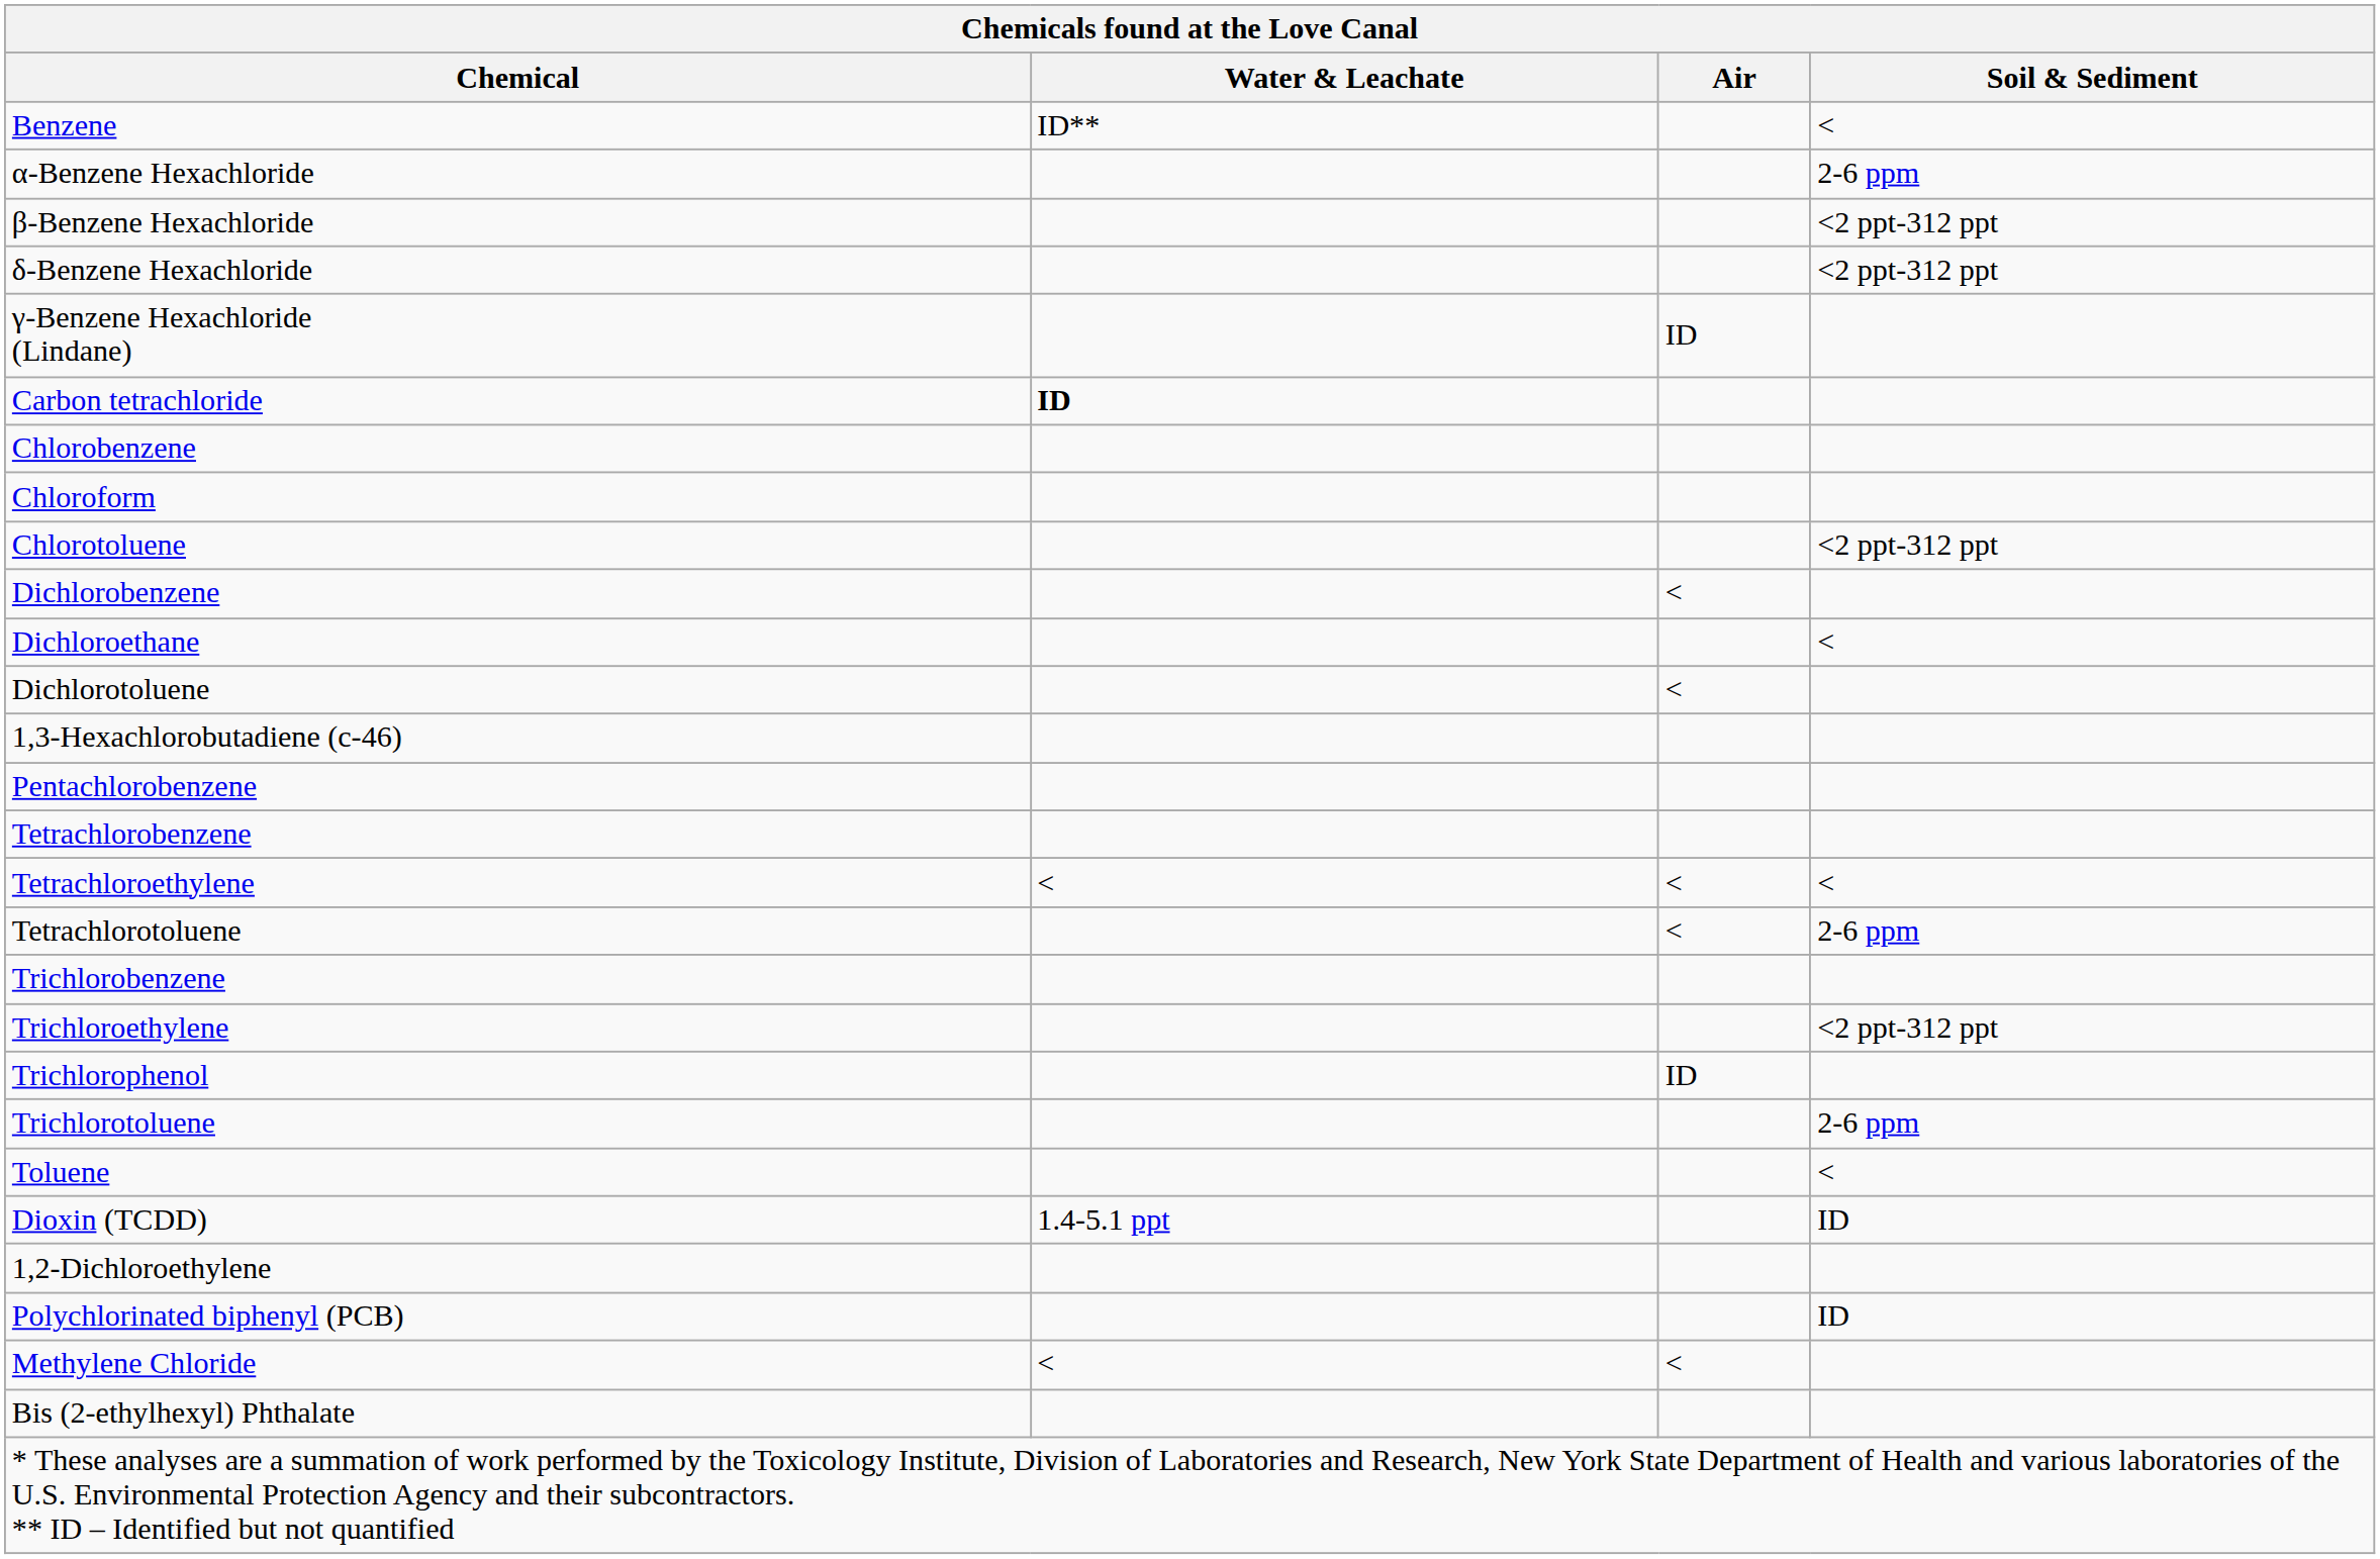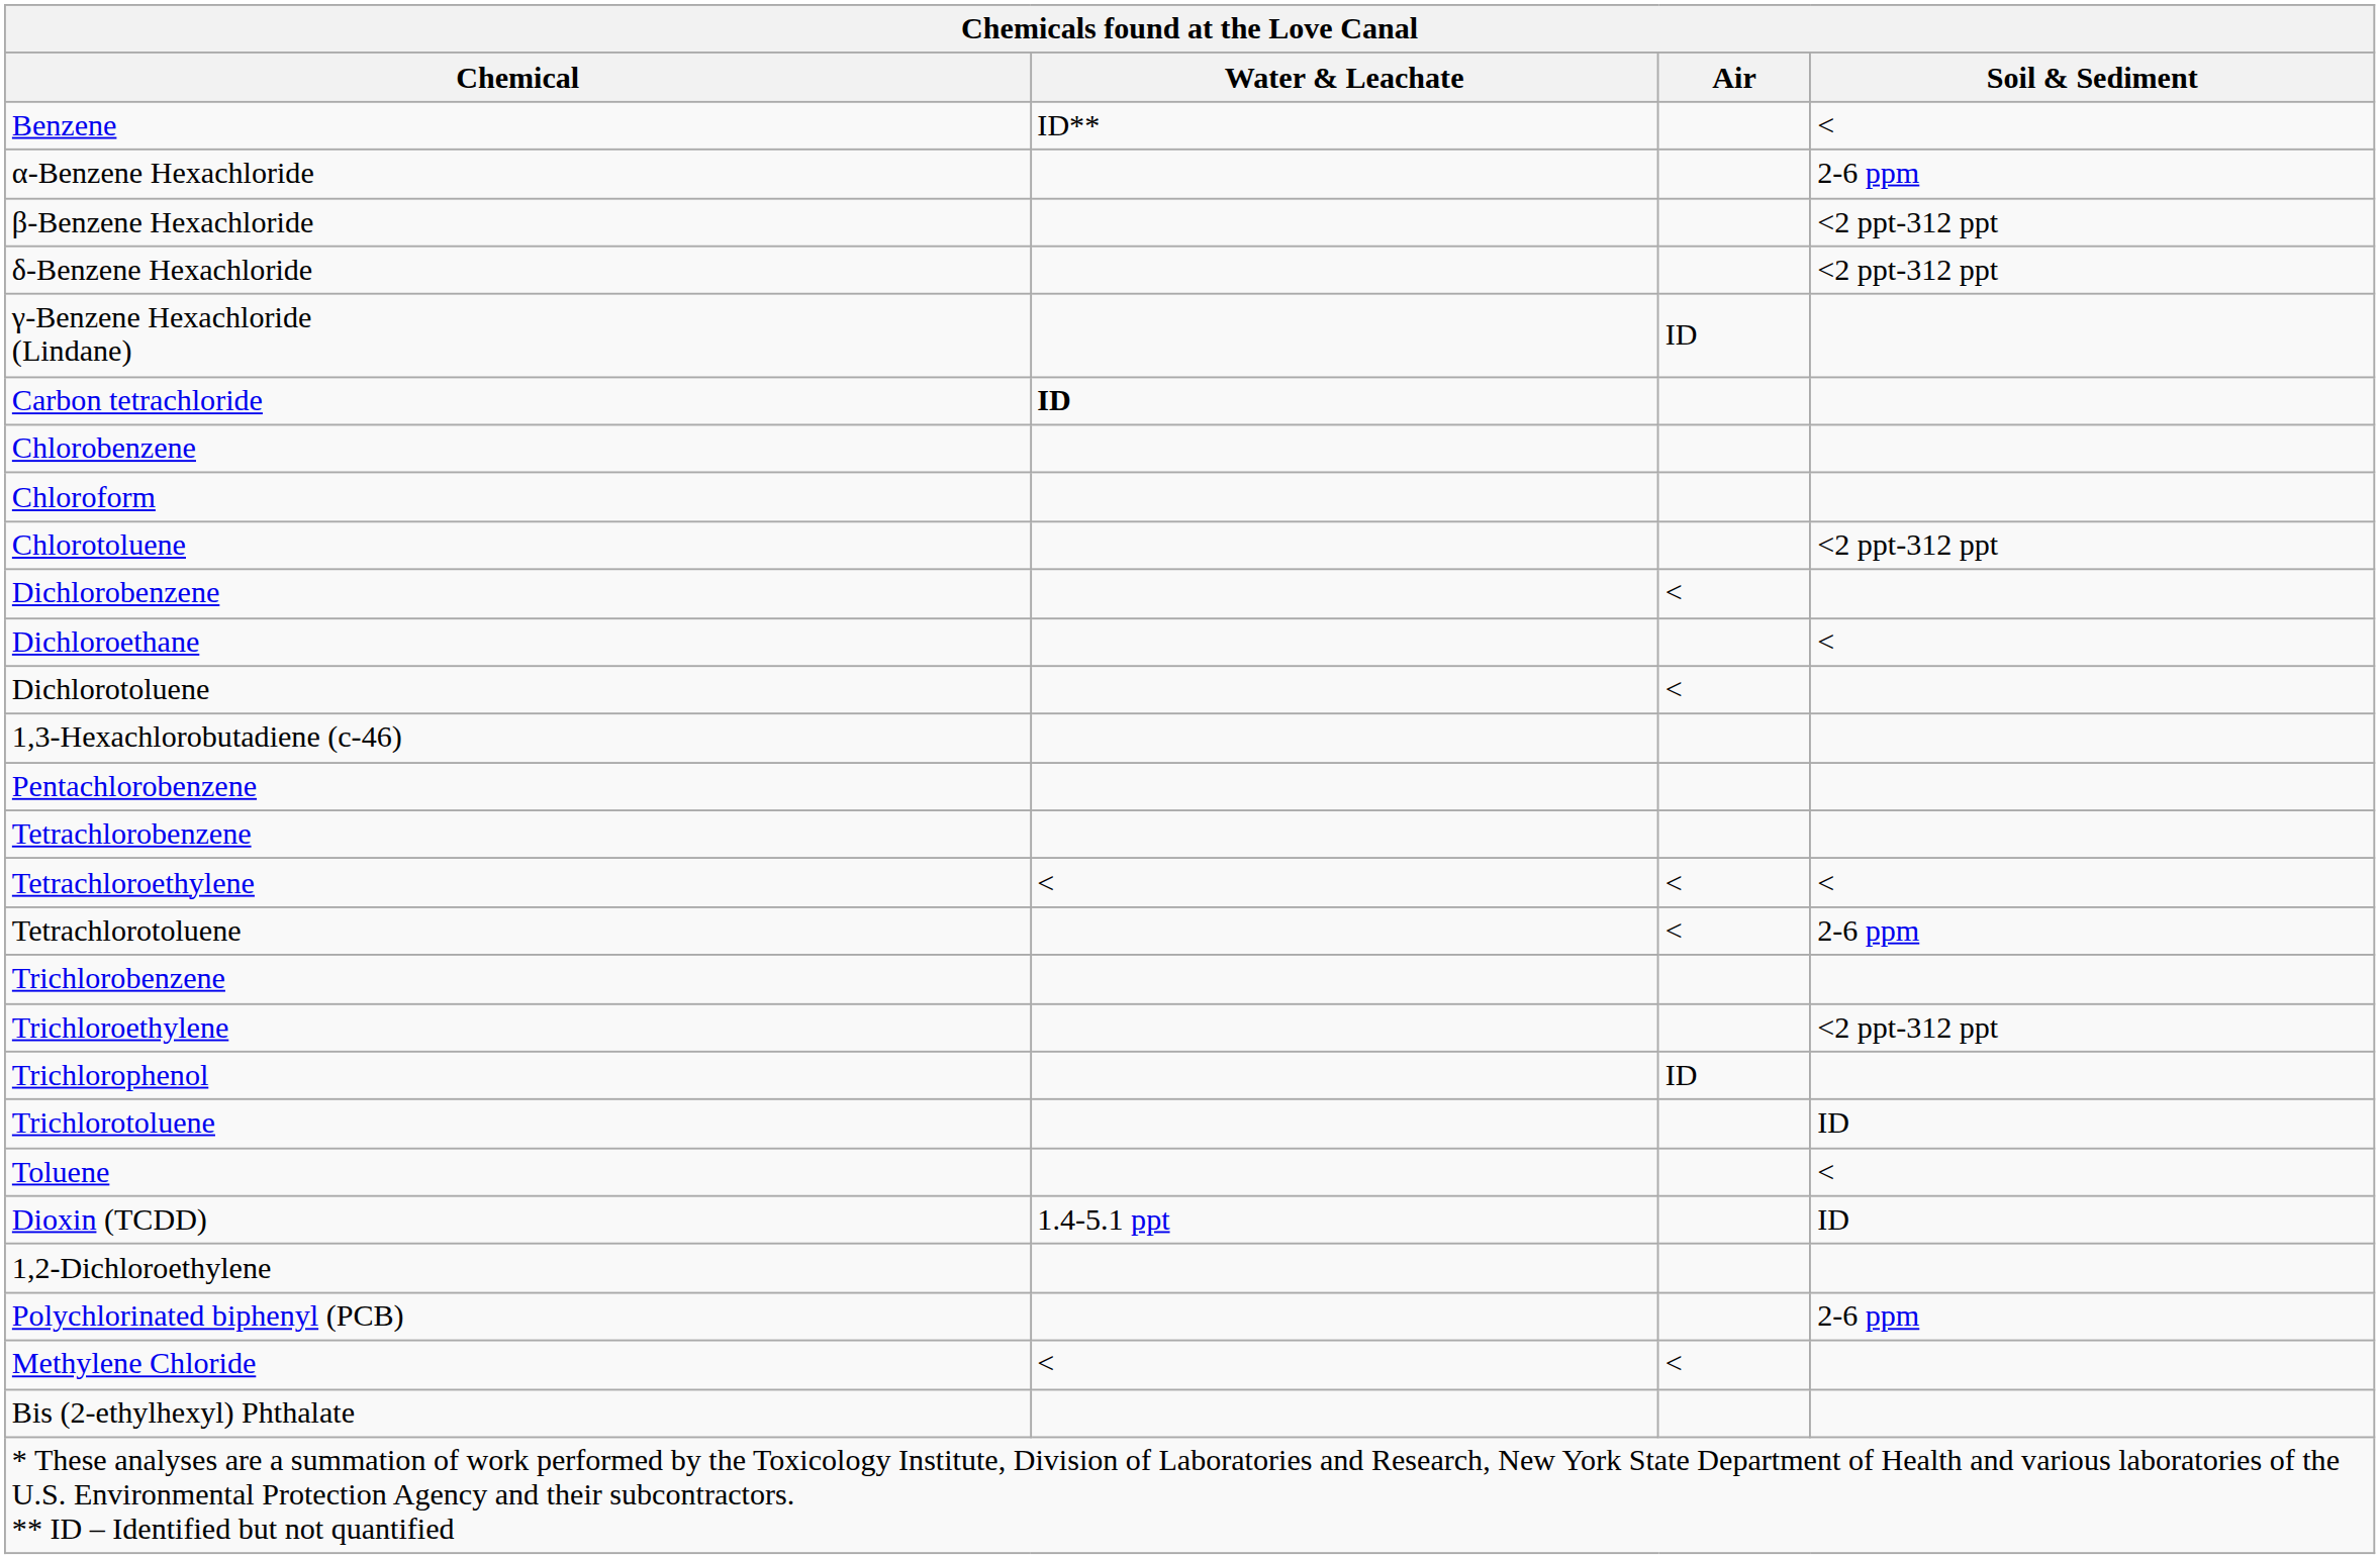Trichlorotoluene | Soil & Sediment: 2-6 ppm -> ID
Polychlorinated biphenyl (PCB) | Soil & Sediment: ID -> 2-6 ppm
